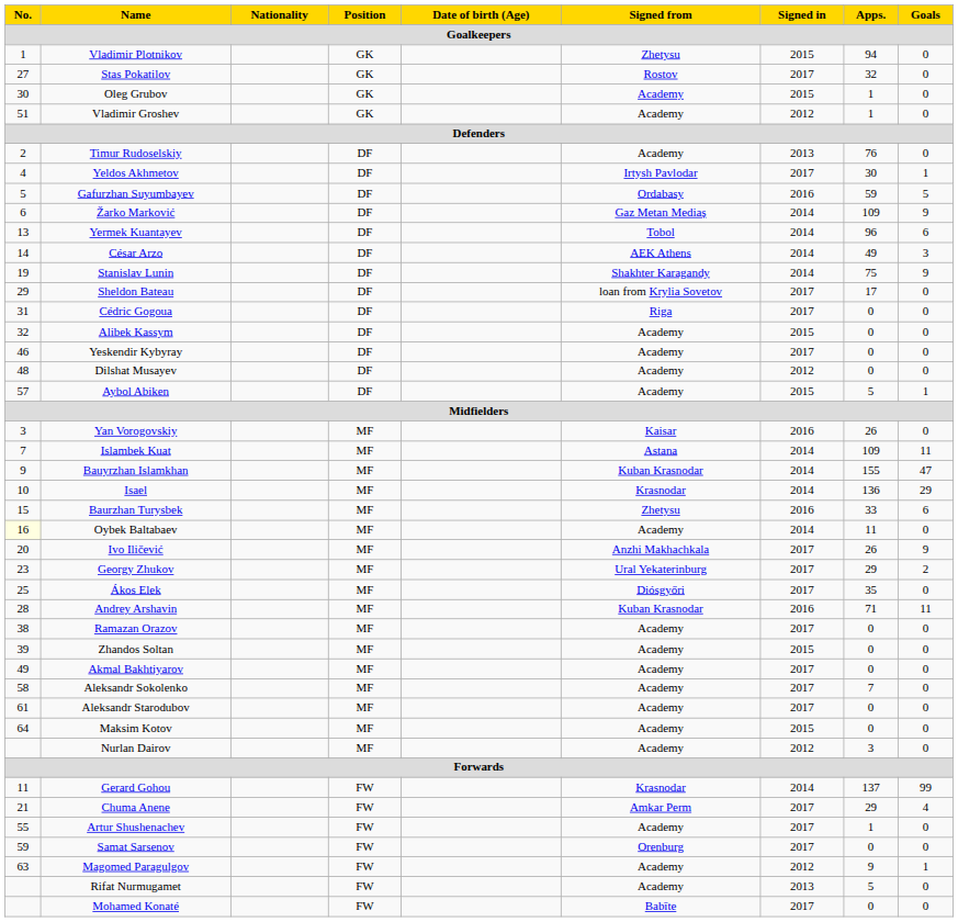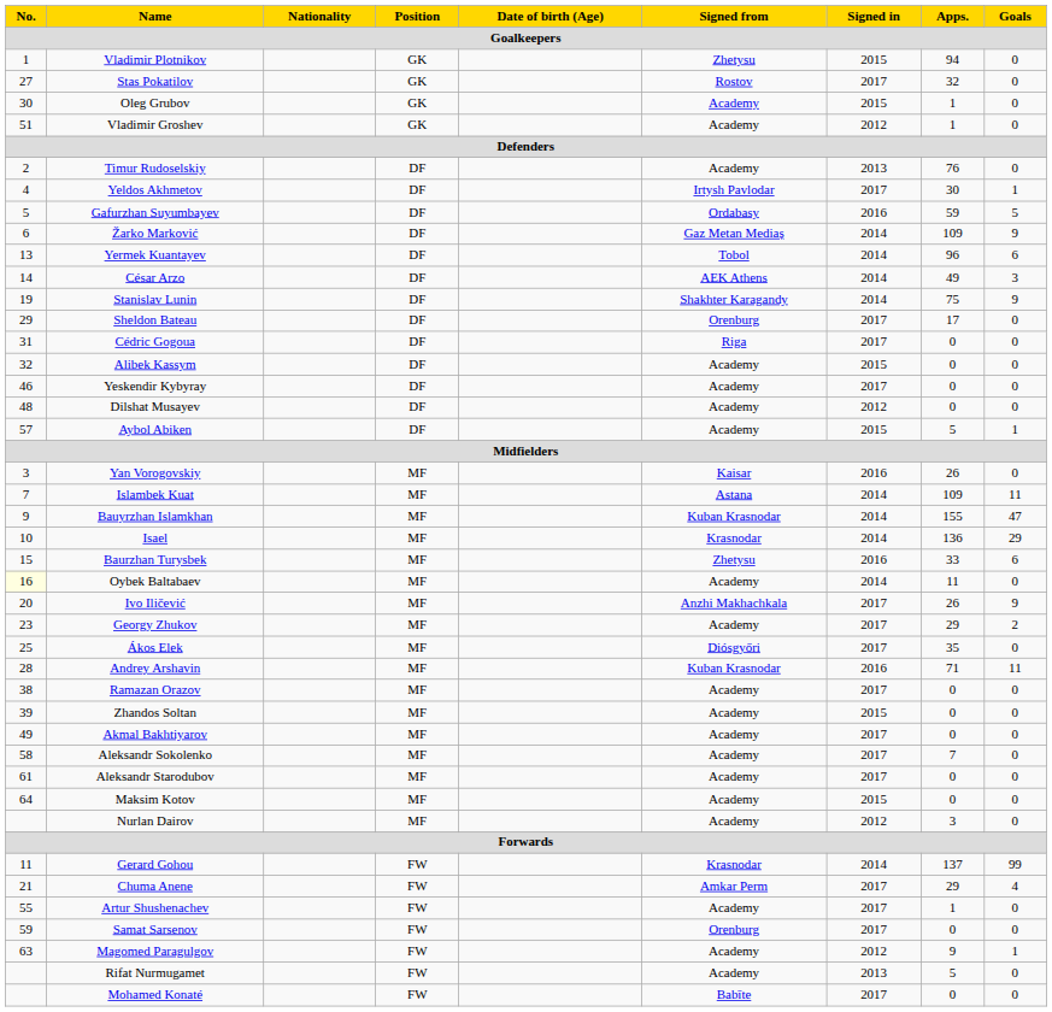Sheldon Bateau | Signed from: loan from Krylia Sovetov -> Orenburg
Georgy Zhukov | Signed from: Ural Yekaterinburg -> Academy
